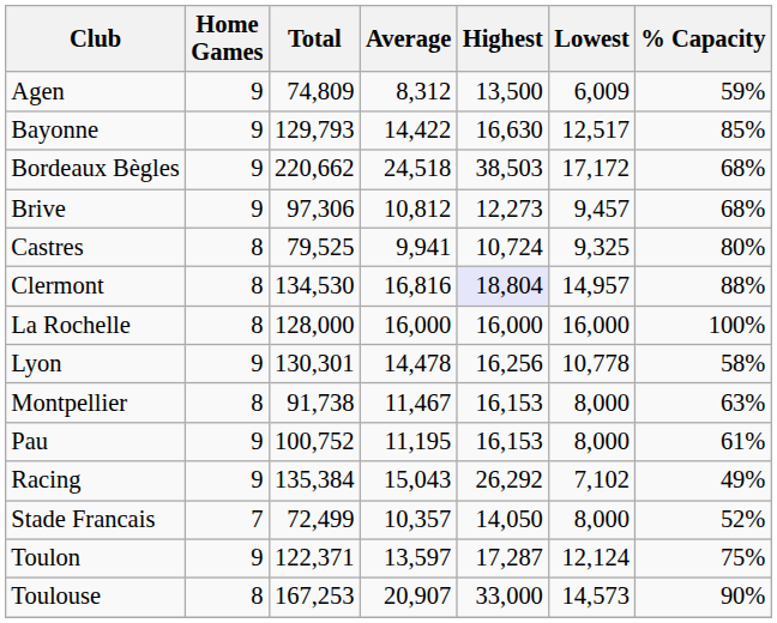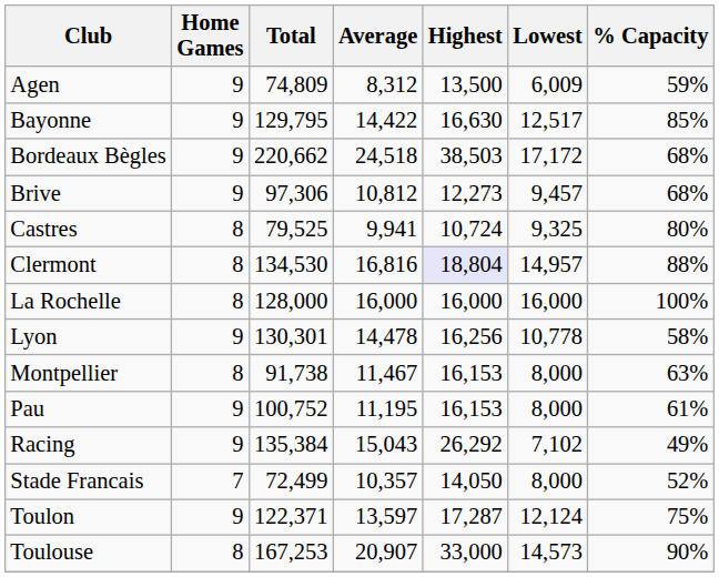Bayonne | Total: 129,793 -> 129,795
